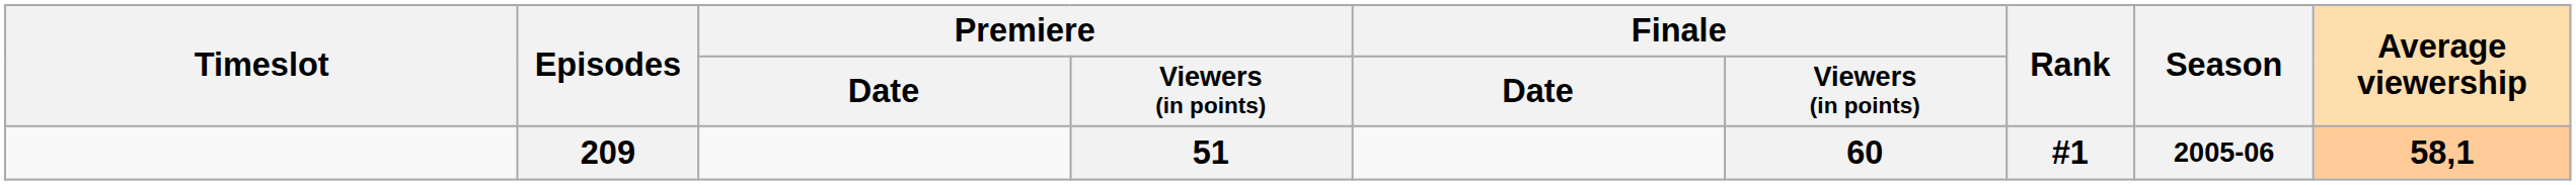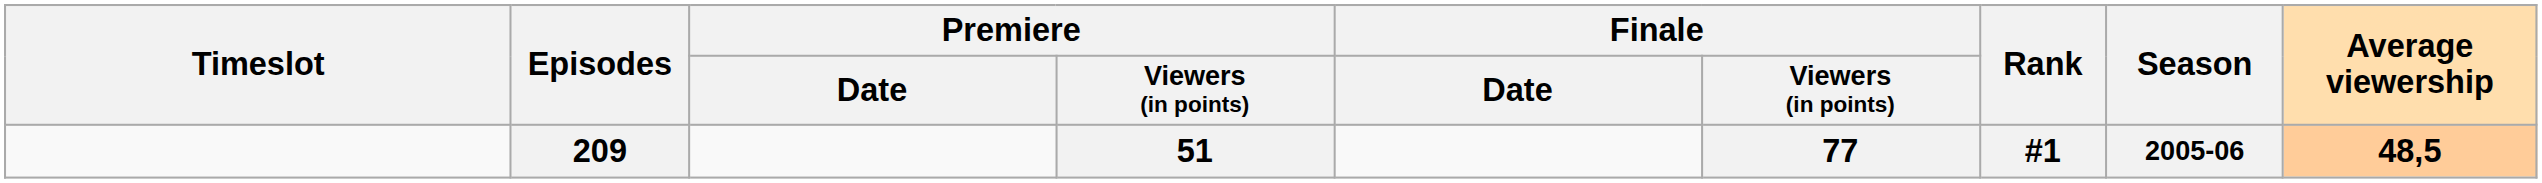209 | Finale / Viewers (in points): 60 -> 77
209 | Average viewership: 58,1 -> 48,5
